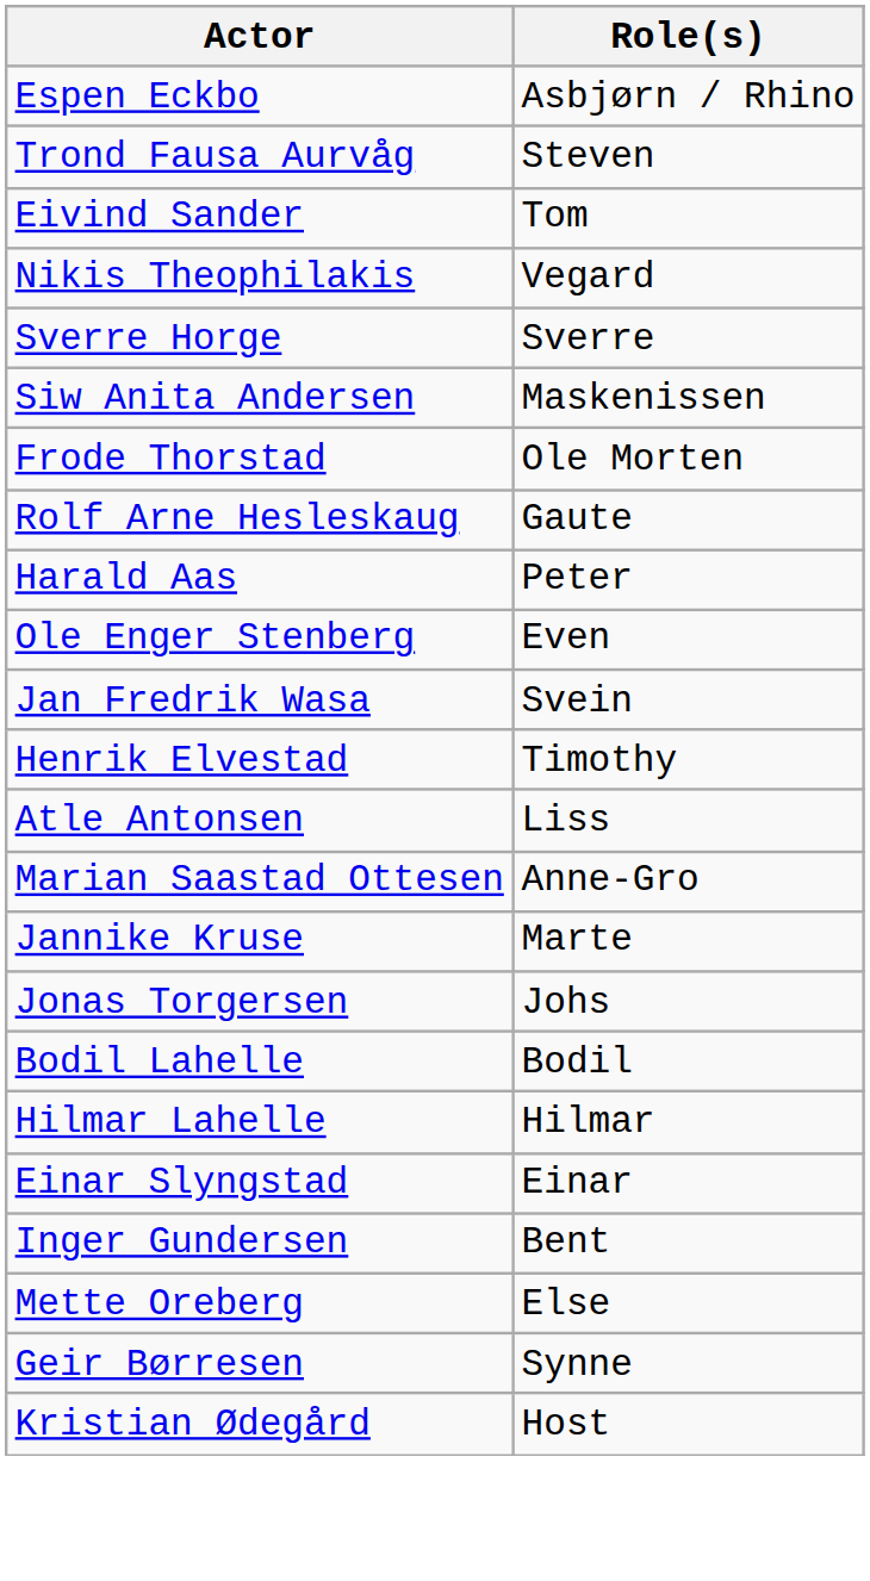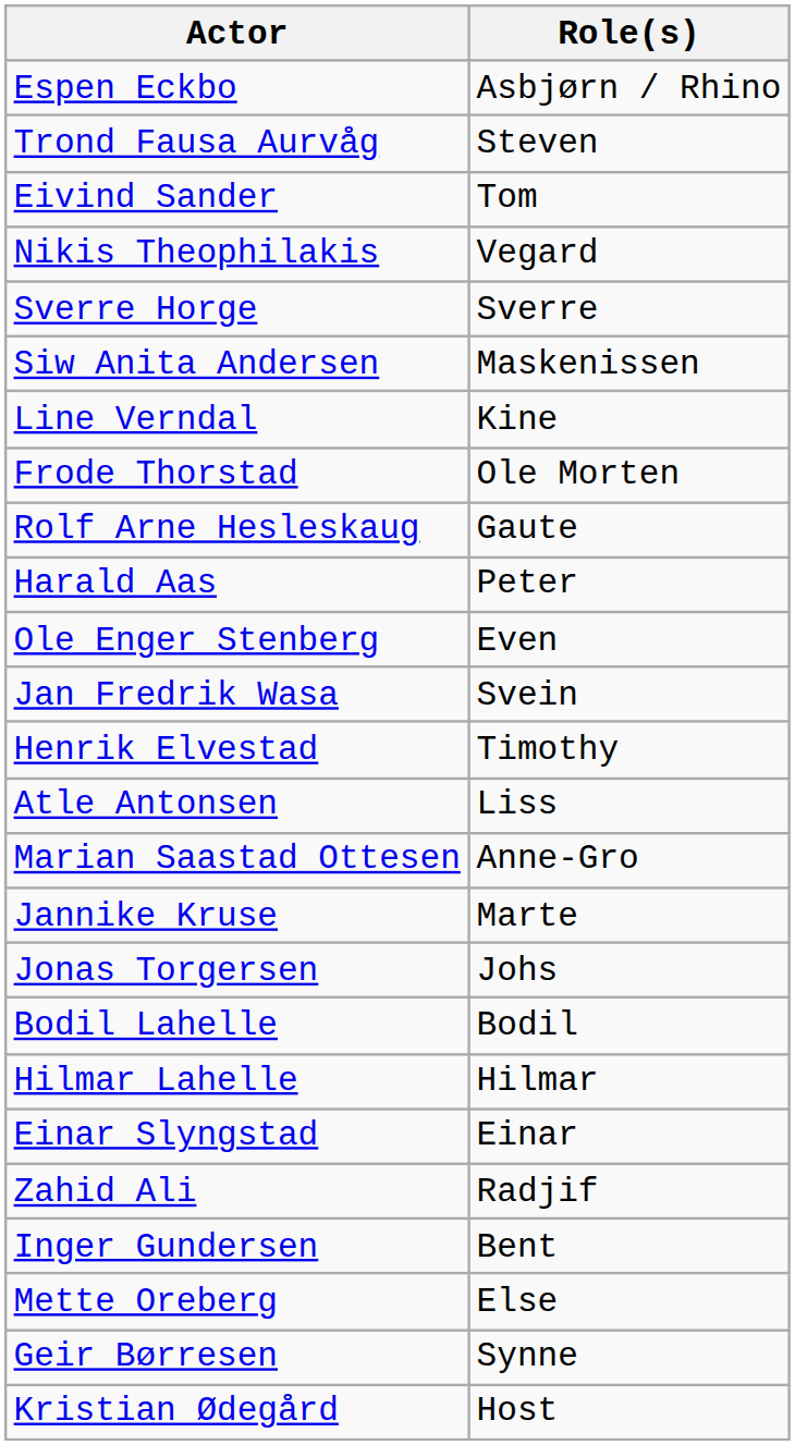+ row: Line Verndal | Kine
+ row: Zahid Ali | Radjif
